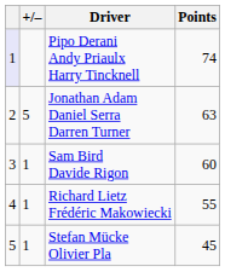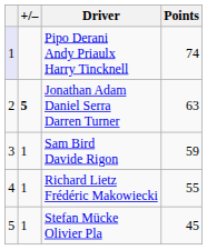Jonathan Adam Daniel Serra Darren Turner | +/–: normal -> bold
Sam Bird Davide Rigon | Points: 60 -> 59
